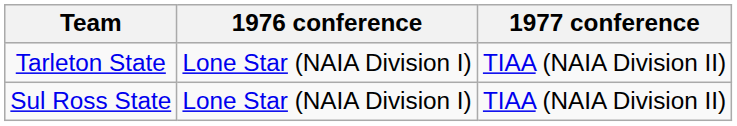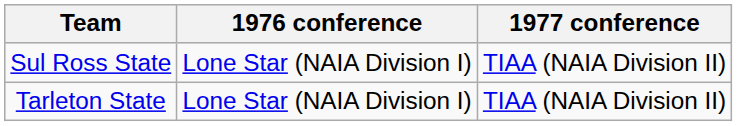rows swapped: Tarleton State <-> Sul Ross State
